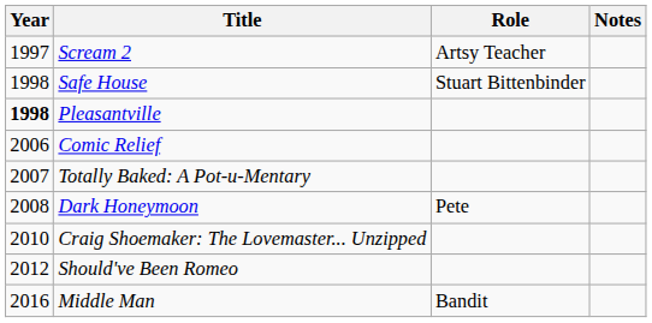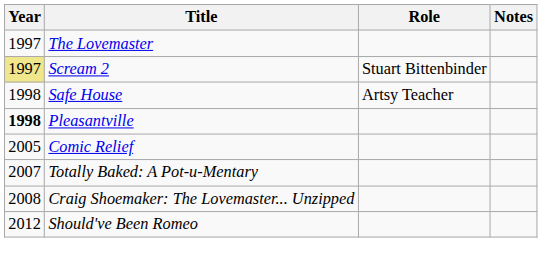+ row: 1997 | The Lovemaster
Scream 2 | Year: no background -> khaki background
Scream 2 | Role: Artsy Teacher -> Stuart Bittenbinder
Safe House | Role: Stuart Bittenbinder -> Artsy Teacher
Comic Relief | Year: 2006 -> 2005
- row: 2008 | Dark Honeymoon | Pete
Craig Shoemaker: The Lovemaster... Unzipped | Year: 2010 -> 2008
- row: 2016 | Middle Man | Bandit
